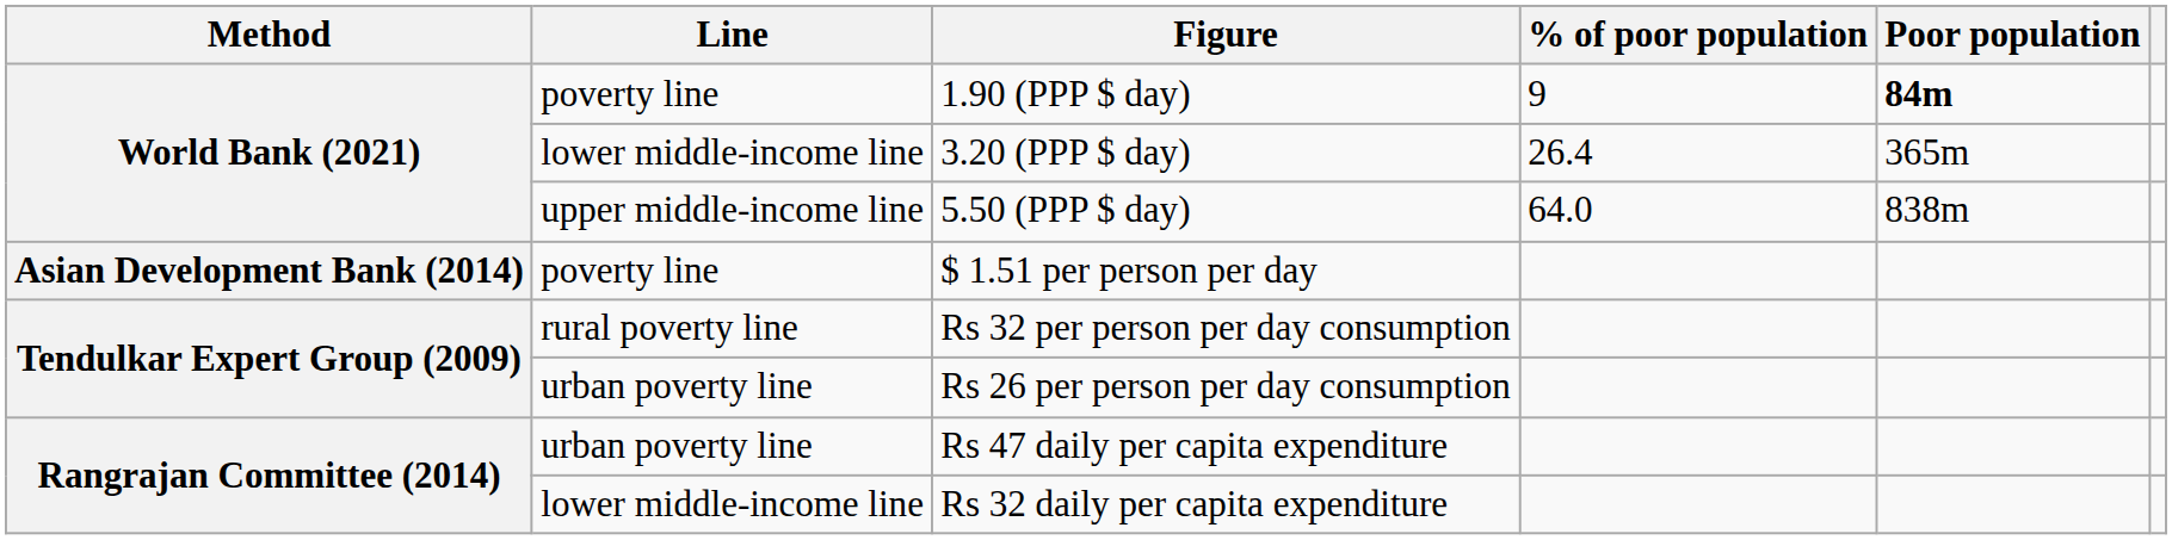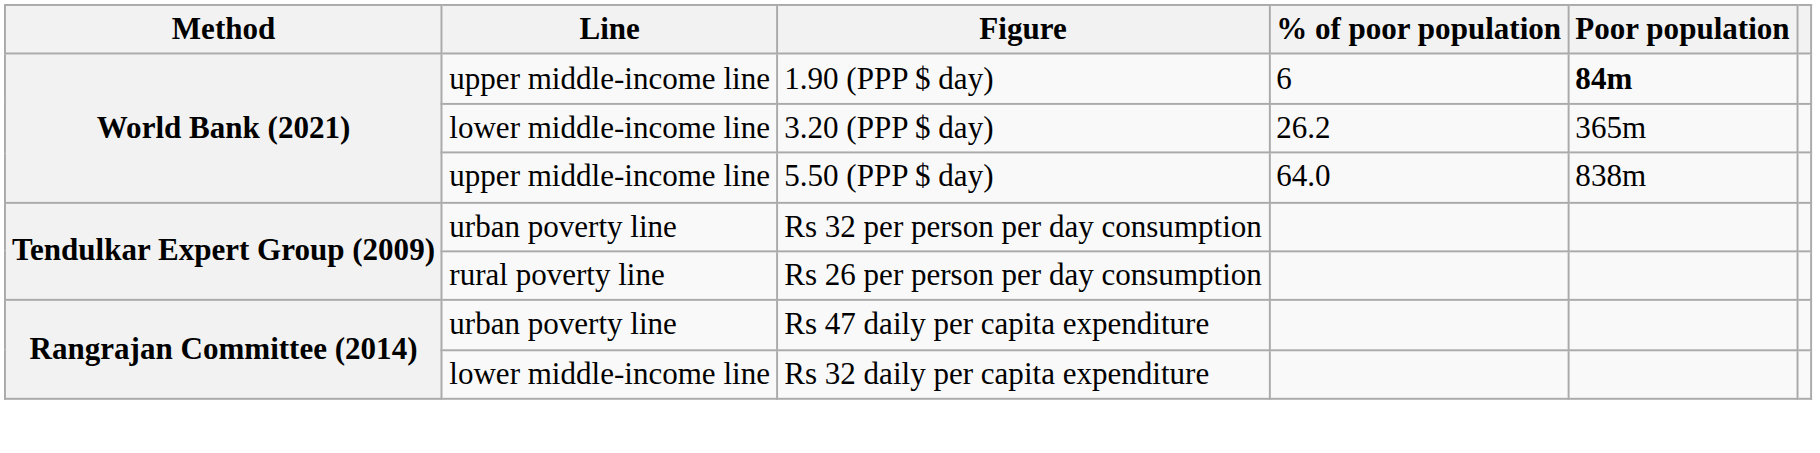1.90 (PPP $ day) | Line: poverty line -> upper middle-income line
1.90 (PPP $ day) | % of poor population: 9 -> 6
3.20 (PPP $ day) | % of poor population: 26.4 -> 26.2
- row: Asian Development Bank (2014) | poverty line | $ 1.51 per person per day
Rs 32 per person per day consumption | Line: rural poverty line -> urban poverty line
Rs 26 per person per day consumption | Line: urban poverty line -> rural poverty line
